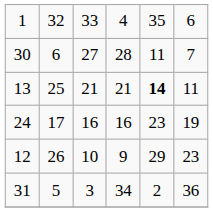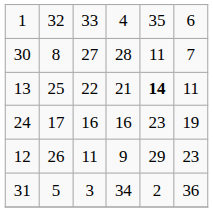30 | column 2: 6 -> 8
13 | column 3: 21 -> 22
12 | column 3: 10 -> 11
